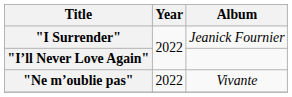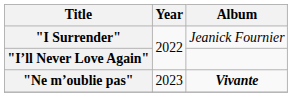"Ne m’oublie pas" | Year: 2022 -> 2023
"Ne m’oublie pas" | Album: normal -> bold
